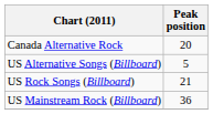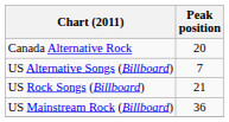US Alternative Songs (Billboard) | Peak position: 5 -> 7
